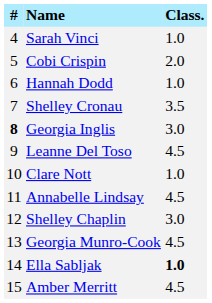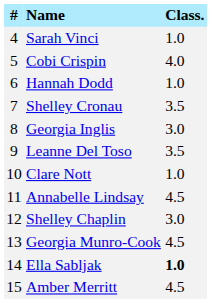Cobi Crispin | Class.: 2.0 -> 4.0
Georgia Inglis | #: bold -> normal
Leanne Del Toso | Class.: 4.5 -> 3.5
